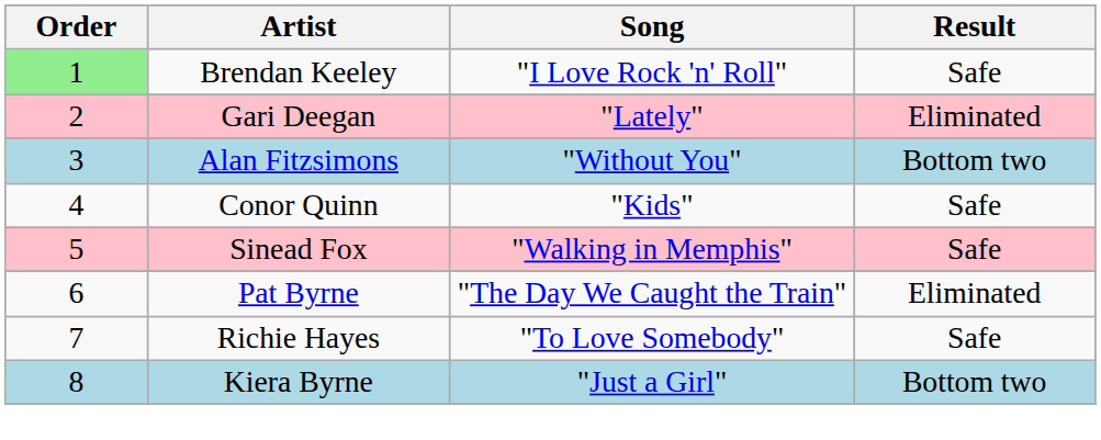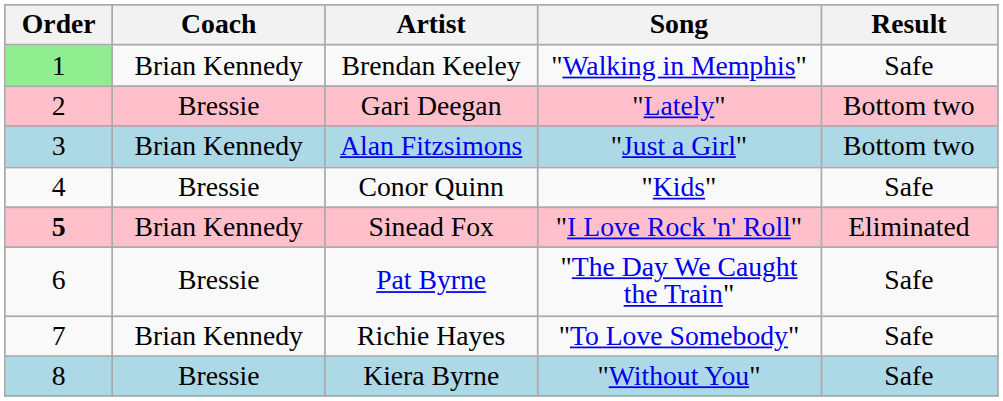+ column: Coach | Brian Kennedy | Bressie | Brian Kennedy | Bressie | Brian Kennedy | Bressie | Brian Kennedy | Bressie
Brendan Keeley | Song: "I Love Rock 'n' Roll" -> "Walking in Memphis"
Gari Deegan | Result: Eliminated -> Bottom two
Alan Fitzsimons | Song: "Without You" -> "Just a Girl"
Sinead Fox | Order: normal -> bold
Sinead Fox | Song: "Walking in Memphis" -> "I Love Rock 'n' Roll"
Sinead Fox | Result: Safe -> Eliminated
Pat Byrne | Result: Eliminated -> Safe
Kiera Byrne | Song: "Just a Girl" -> "Without You"
Kiera Byrne | Result: Bottom two -> Safe
